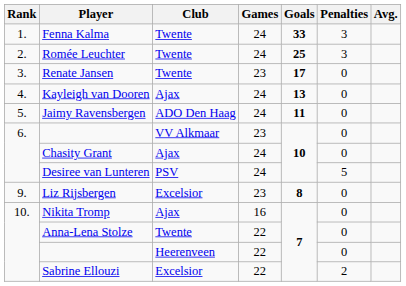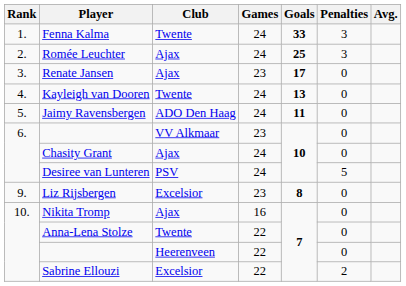Romée Leuchter | Club: Twente -> Ajax
Renate Jansen | Club: Twente -> Ajax
Kayleigh van Dooren | Club: Ajax -> Twente
